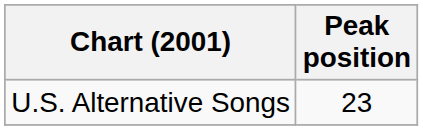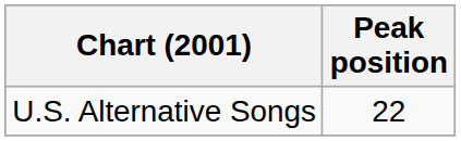U.S. Alternative Songs | Peak position: 23 -> 22
